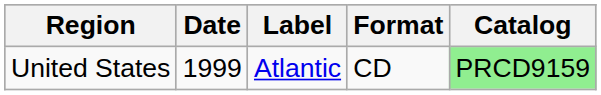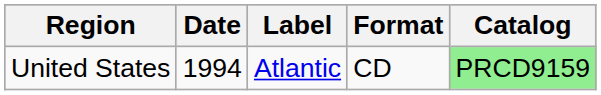United States | Date: 1999 -> 1994
